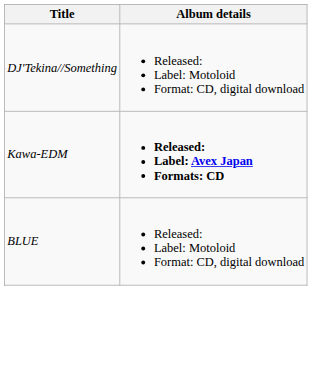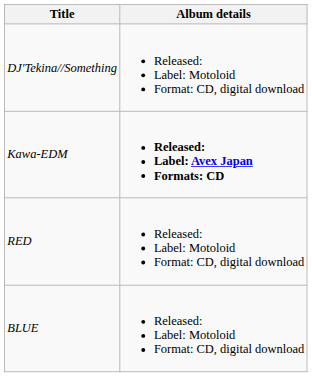+ row: RED | Released: Label: Motoloid Format: CD, digital download
